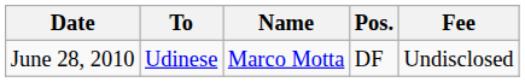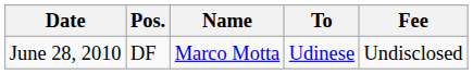columns swapped: Pos. <-> To
